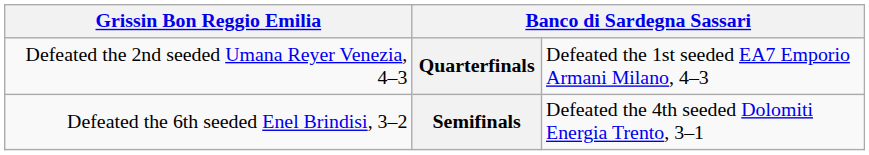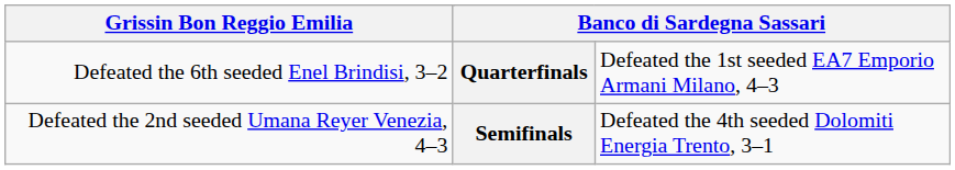Quarterfinals | column 1: Defeated the 2nd seeded Umana Reyer Venezia, 4–3 -> Defeated the 6th seeded Enel Brindisi, 3–2
Semifinals | column 1: Defeated the 6th seeded Enel Brindisi, 3–2 -> Defeated the 2nd seeded Umana Reyer Venezia, 4–3
